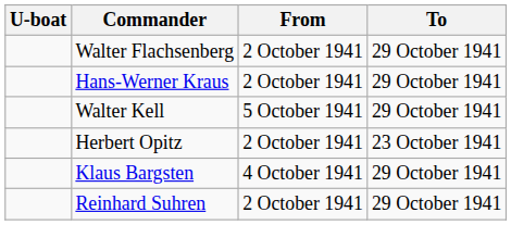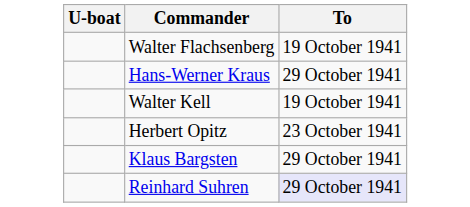- column: From | 2 October 1941 | 2 October 1941 | 5 October 1941 | 2 October 1941 | 4 October 1941 | 2 October 1941
Walter Flachsenberg | To: 29 October 1941 -> 19 October 1941
Walter Kell | To: 29 October 1941 -> 19 October 1941
Reinhard Suhren | To: no background -> lavender background
